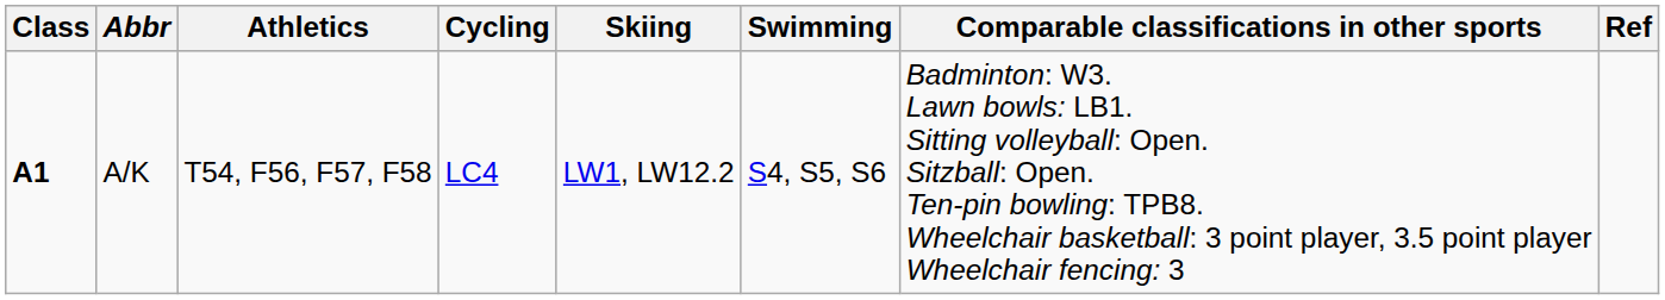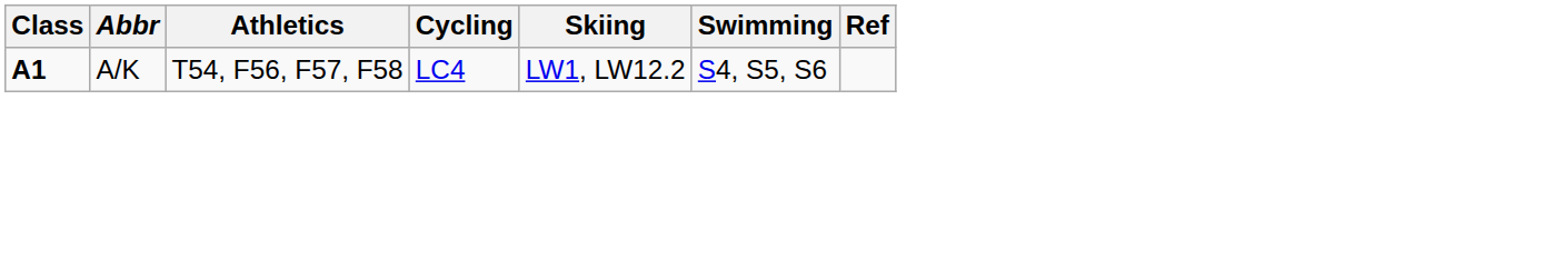- column: Comparable classifications in other sports | Badminton: W3. Lawn bowls: LB1. Sitting volleyball: Open. Sitzball: Open. Ten-pin bowling: TPB8. Wheelchair basketball: 3 point player, 3.5 point player Wheelchair fencing: 3
